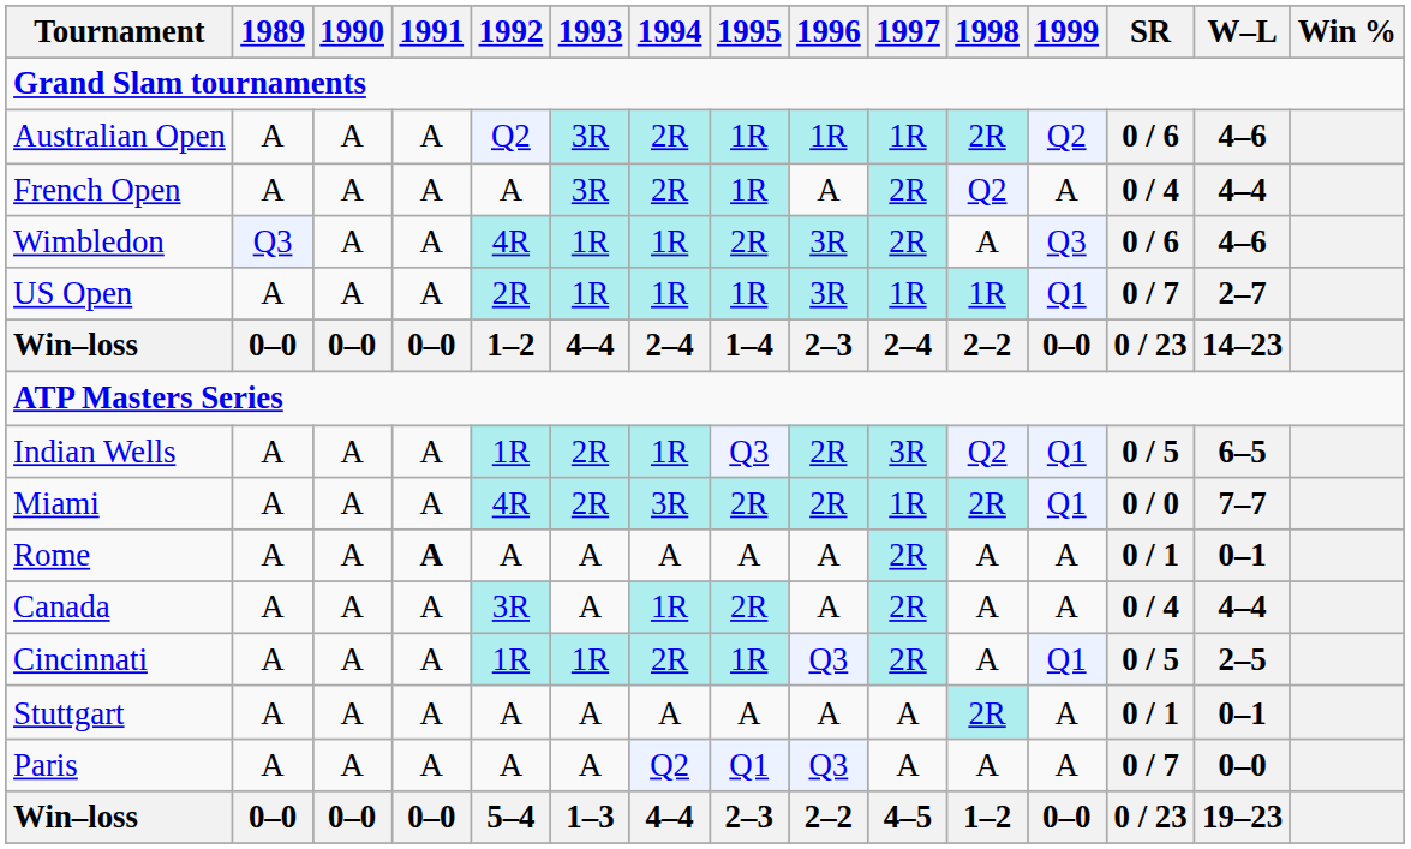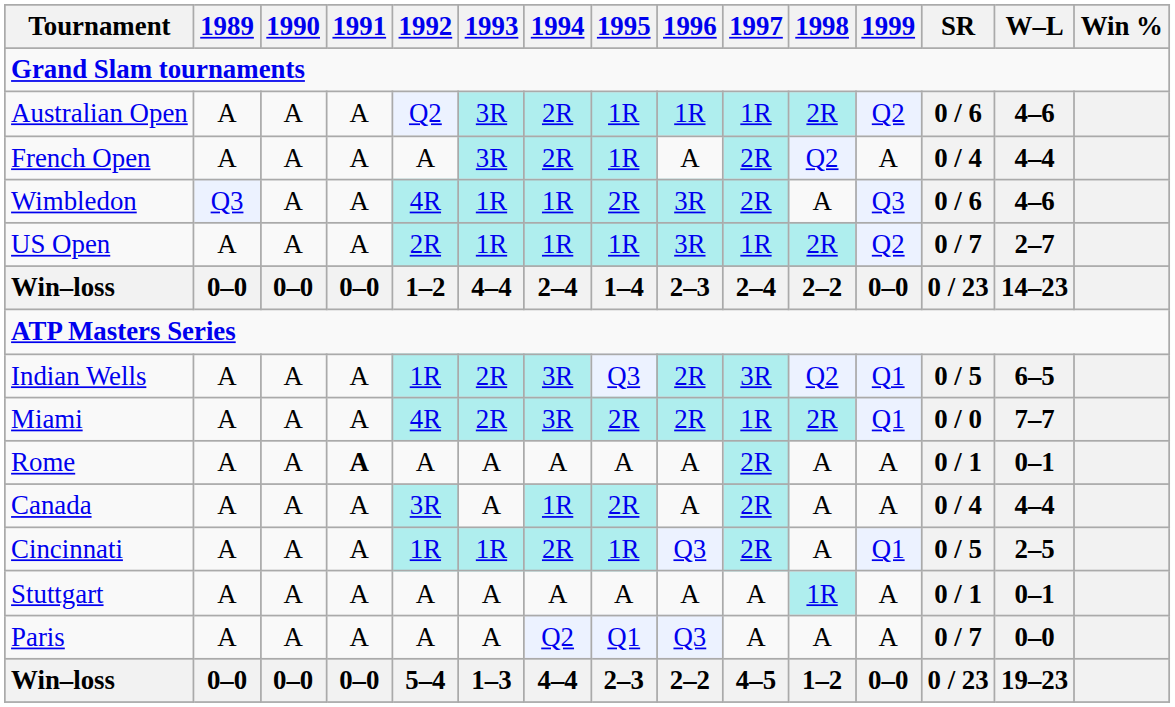US Open | 1998: 1R -> 2R
US Open | 1999: Q1 -> Q2
Indian Wells | 1994: 1R -> 3R
Stuttgart | 1998: 2R -> 1R
